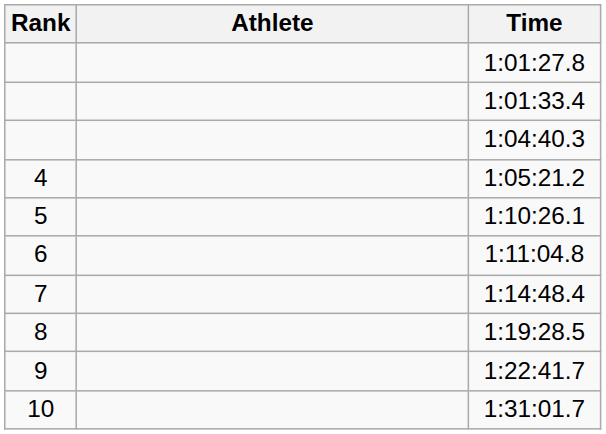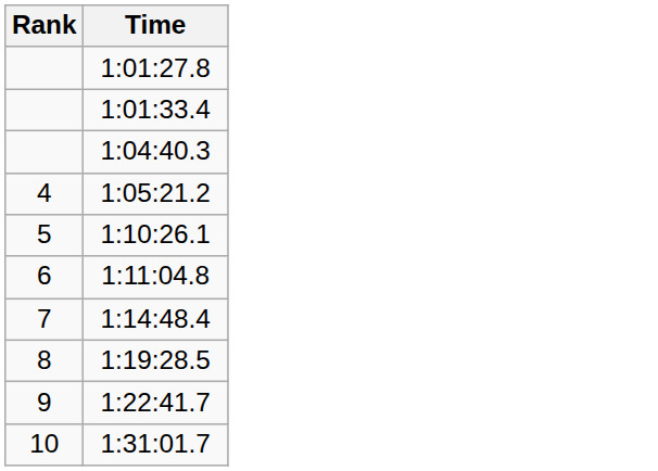- column: Athlete
